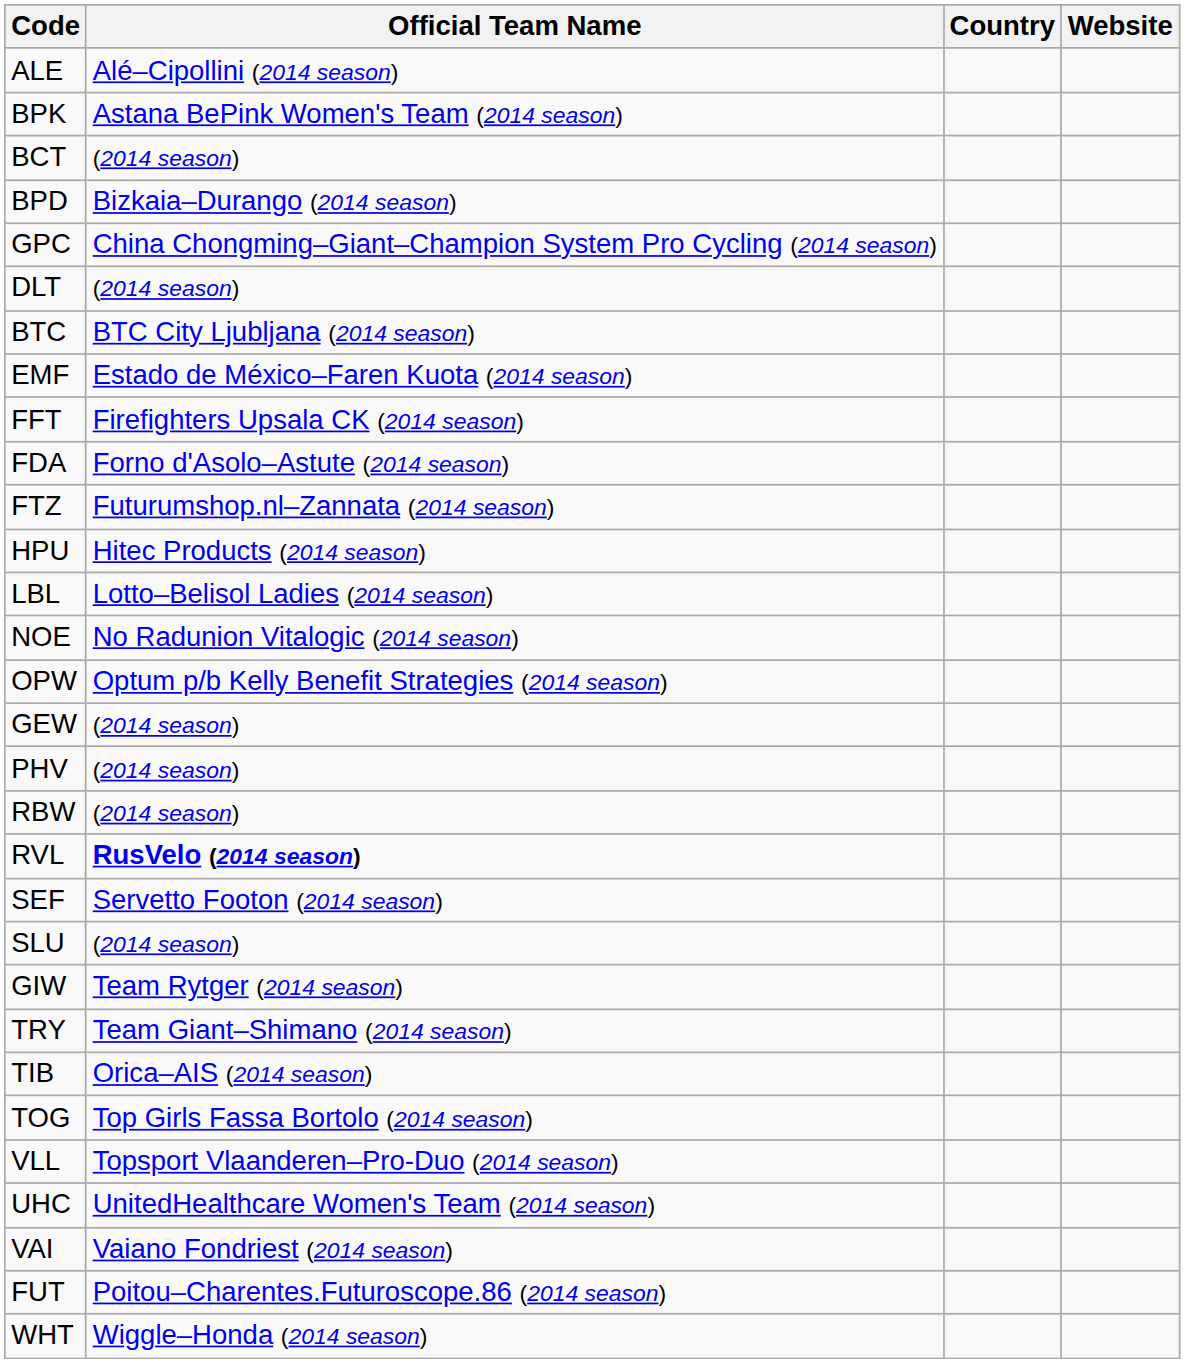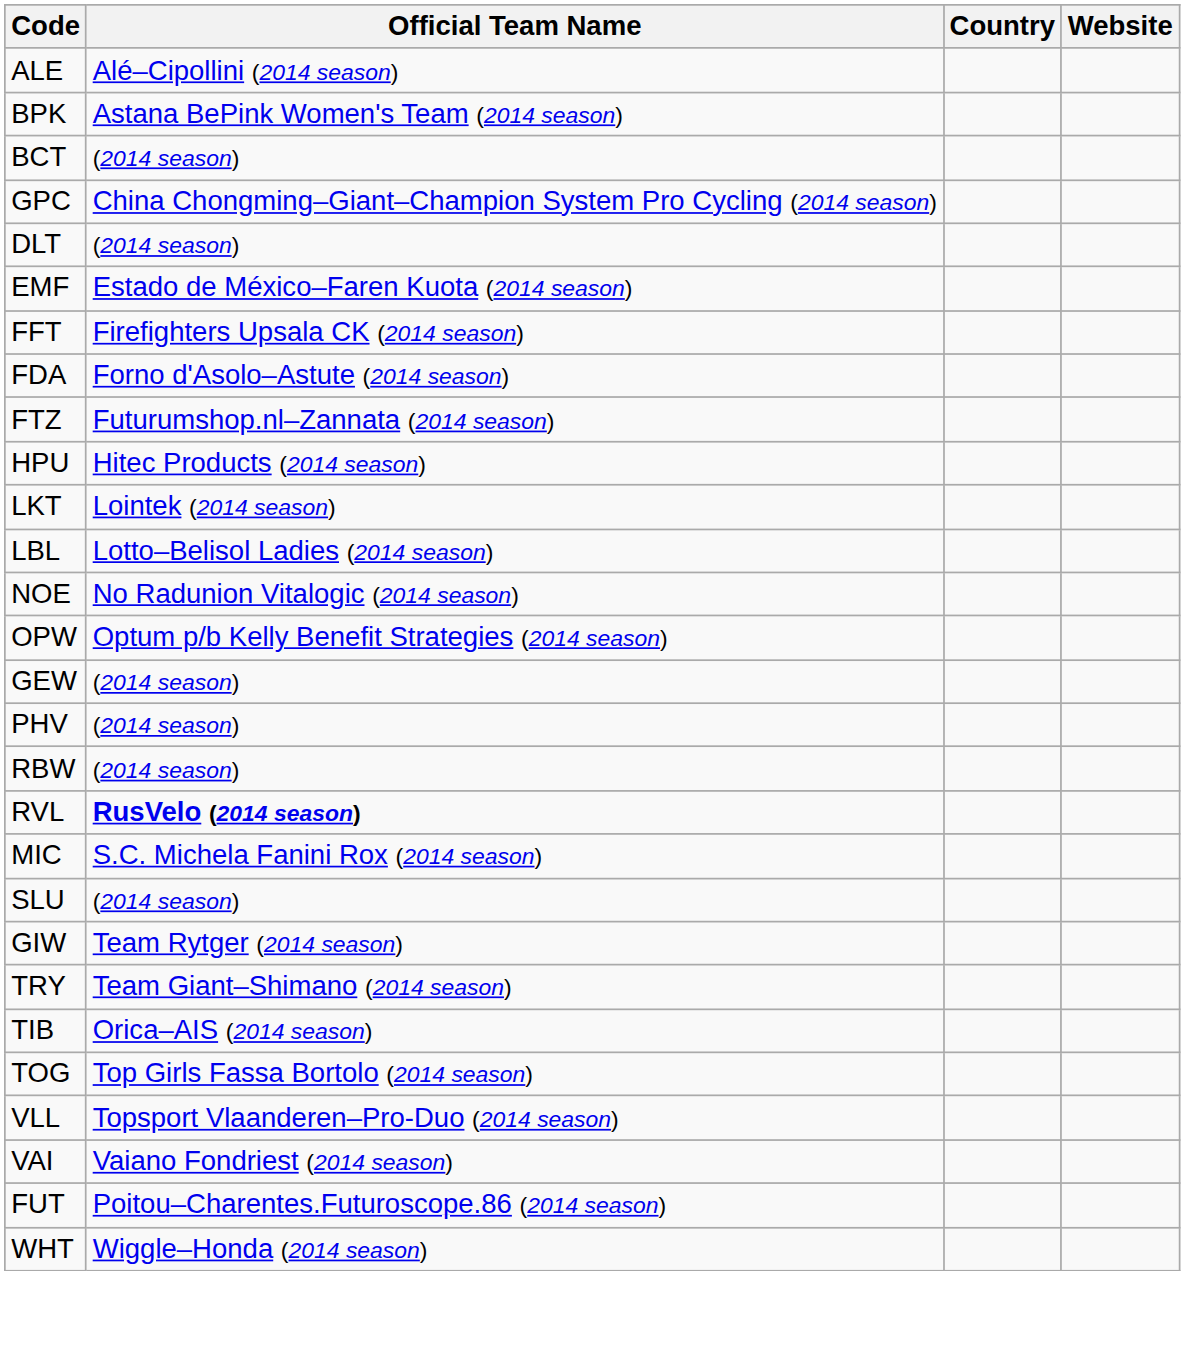- row: BPD | Bizkaia–Durango (2014 season)
- row: BTC | BTC City Ljubljana (2014 season)
+ row: LKT | Lointek (2014 season)
+ row: MIC | S.C. Michela Fanini Rox (2014 season)
- row: SEF | Servetto Footon (2014 season)
- row: UHC | UnitedHealthcare Women's Team (2014 season)
